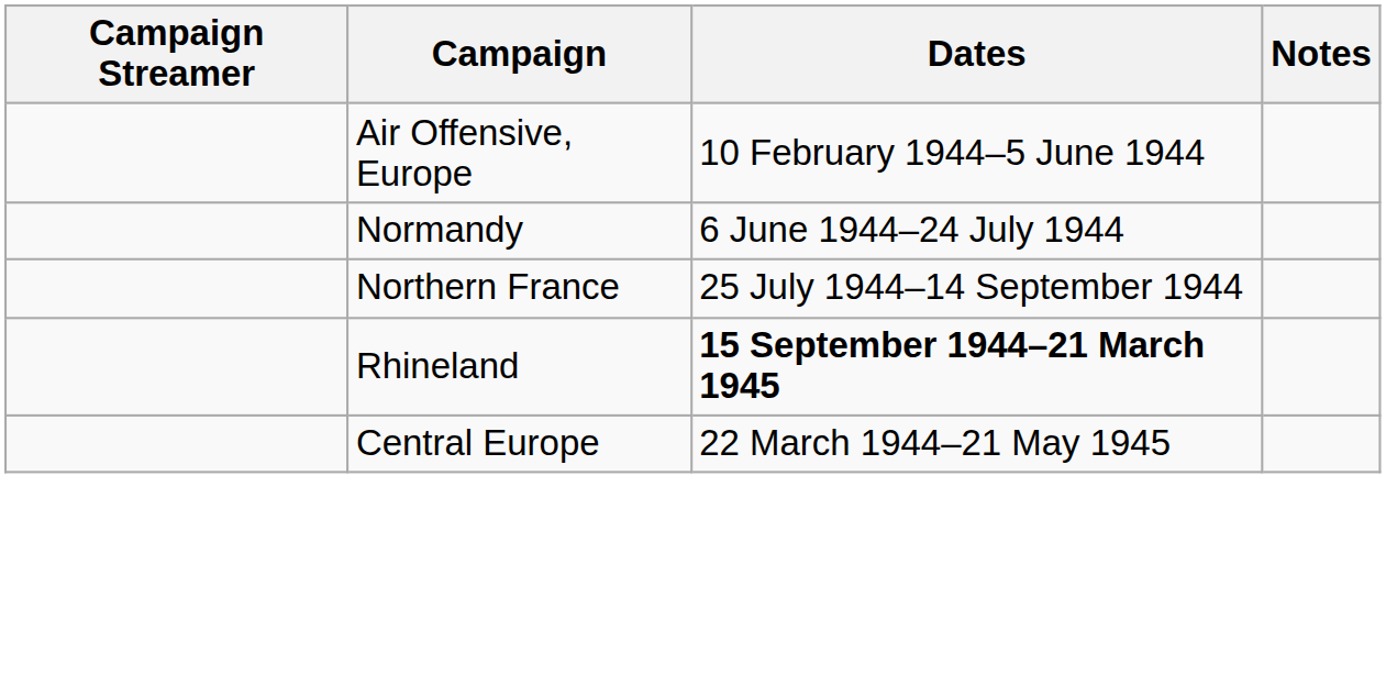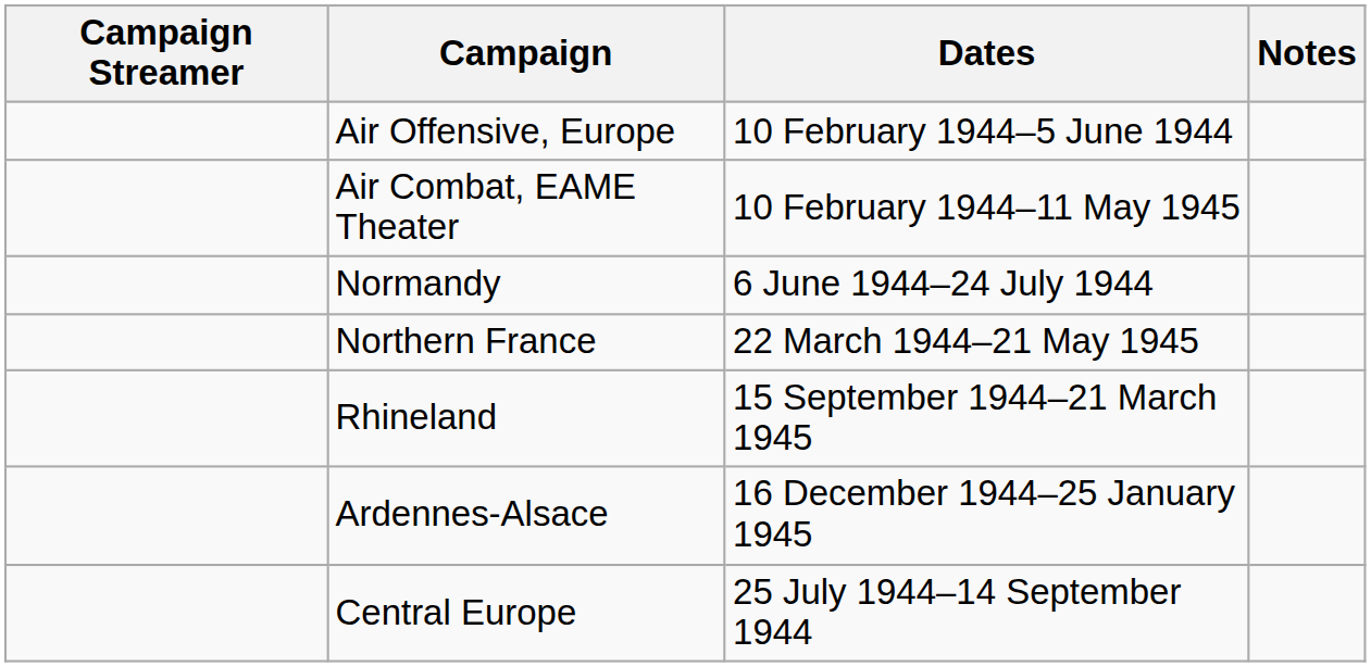+ row: Air Combat, EAME Theater | 10 February 1944–11 May 1945
Northern France | Dates: 25 July 1944–14 September 1944 -> 22 March 1944–21 May 1945
Rhineland | Dates: bold -> normal
+ row: Ardennes-Alsace | 16 December 1944–25 January 1945
Central Europe | Dates: 22 March 1944–21 May 1945 -> 25 July 1944–14 September 1944
